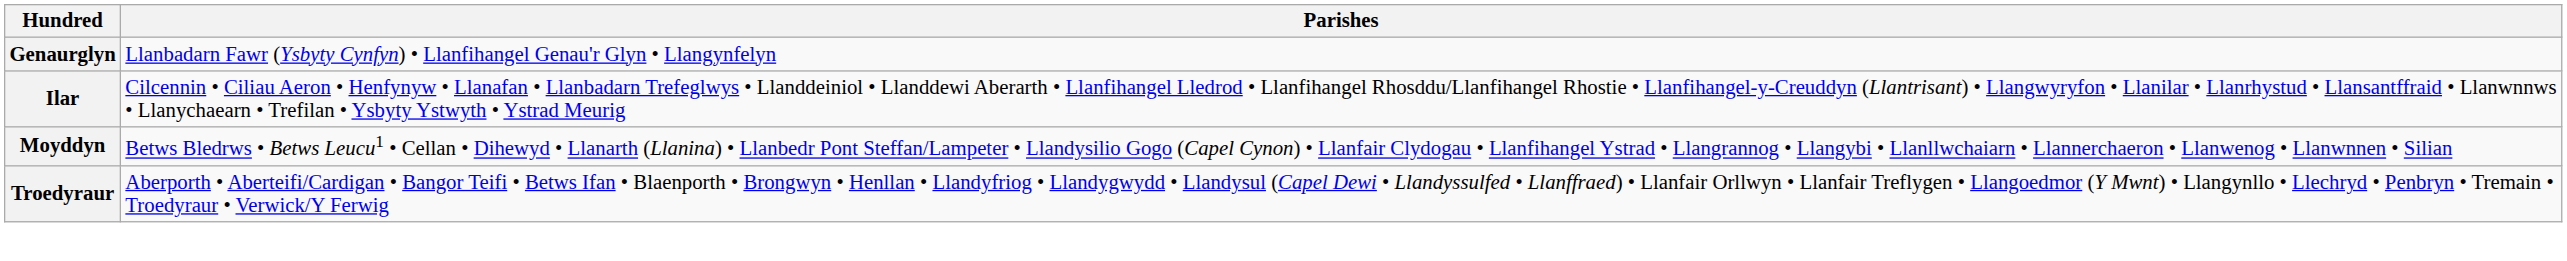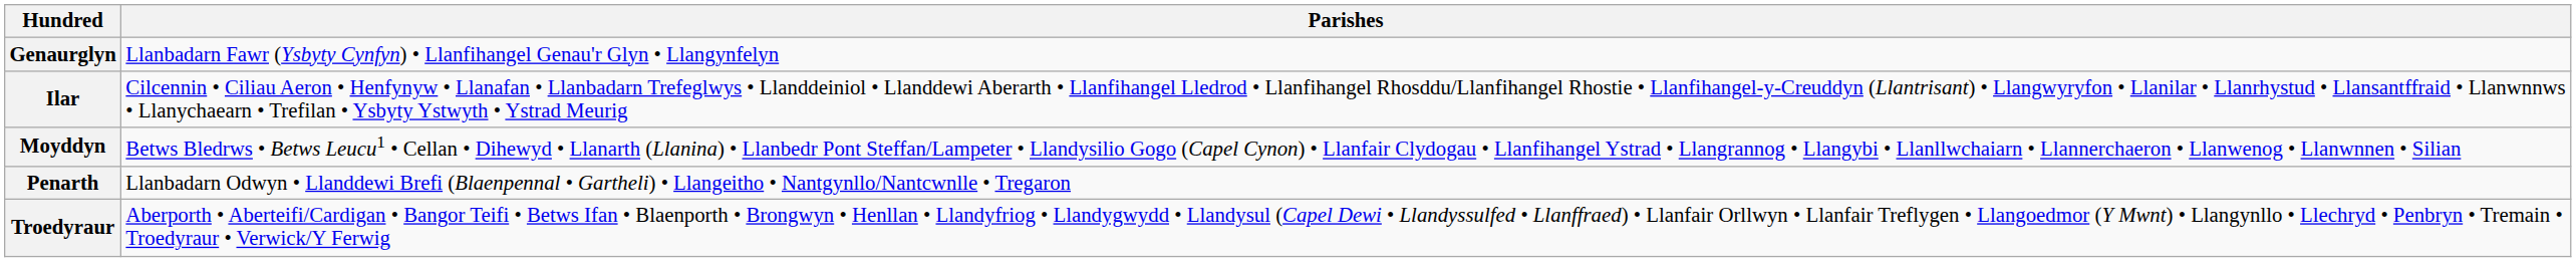+ row: Penarth | Llanbadarn Odwyn • Llanddewi Brefi (Blaenpennal • Gartheli) • Llangeitho • Nantgynllo/Nantcwnlle • Tregaron
